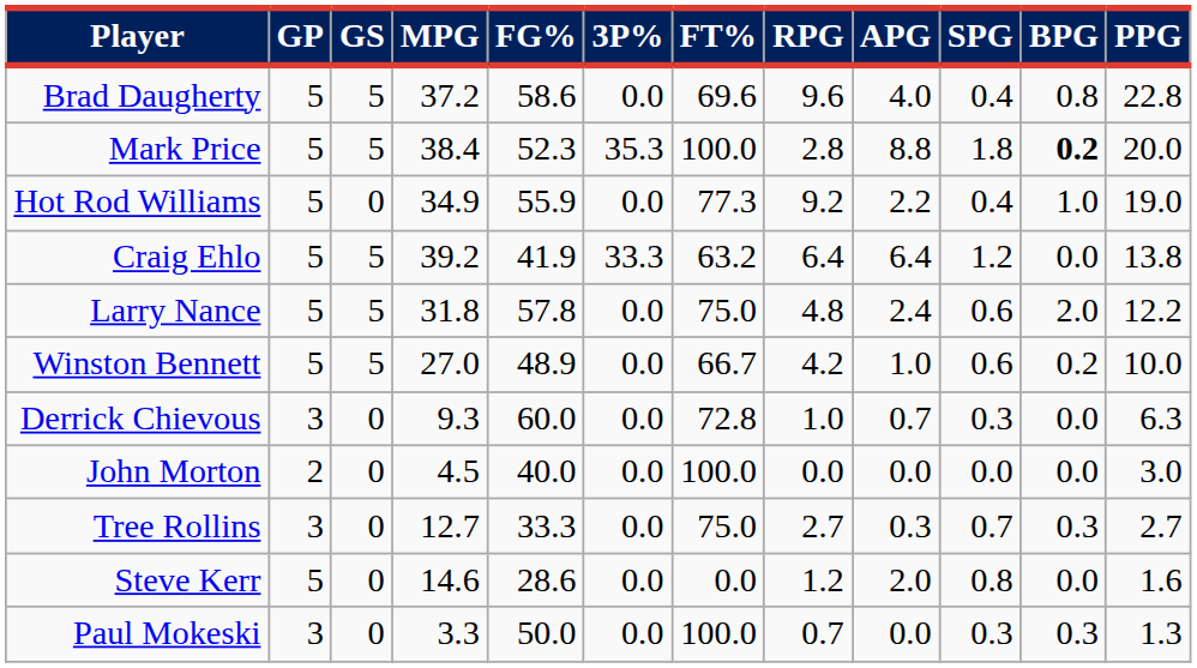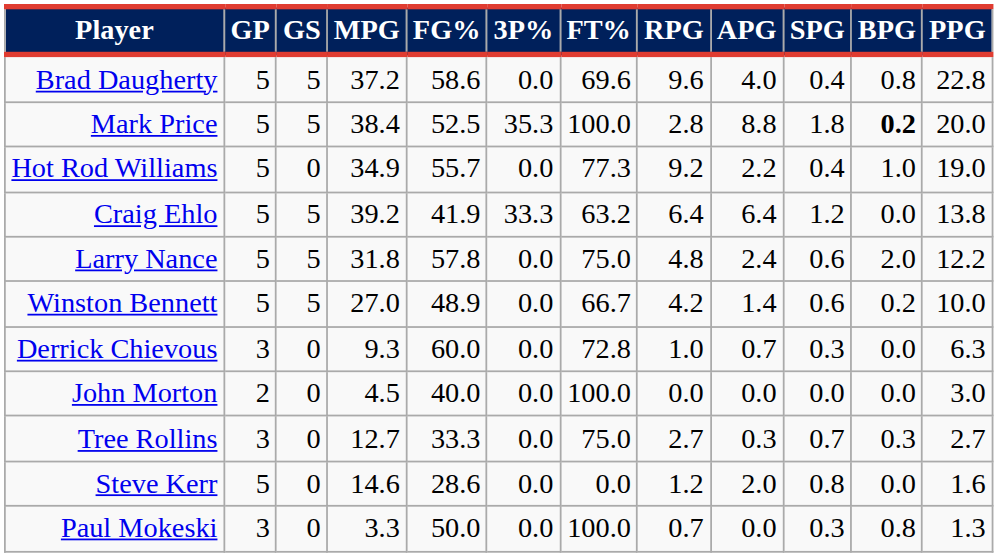Mark Price | FG%: 52.3 -> 52.5
Hot Rod Williams | FG%: 55.9 -> 55.7
Winston Bennett | APG: 1.0 -> 1.4
Paul Mokeski | BPG: 0.3 -> 0.8
